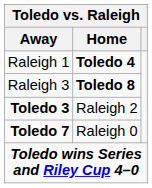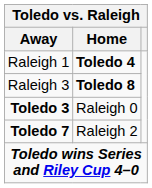Toledo 3 | Home: Raleigh 2 -> Raleigh 0
Toledo 7 | Home: Raleigh 0 -> Raleigh 2
